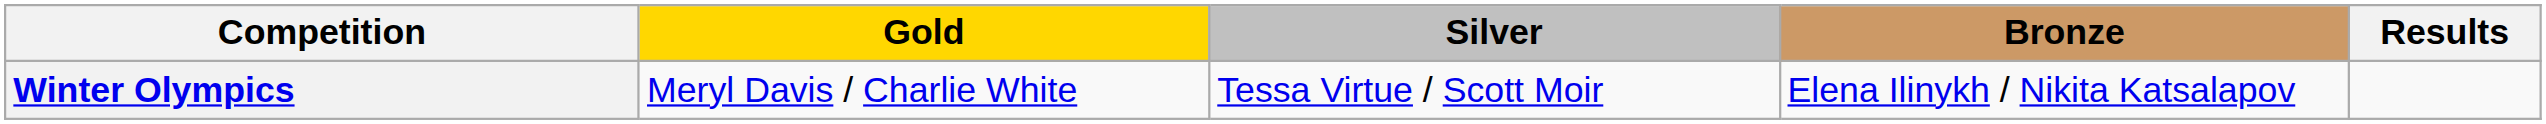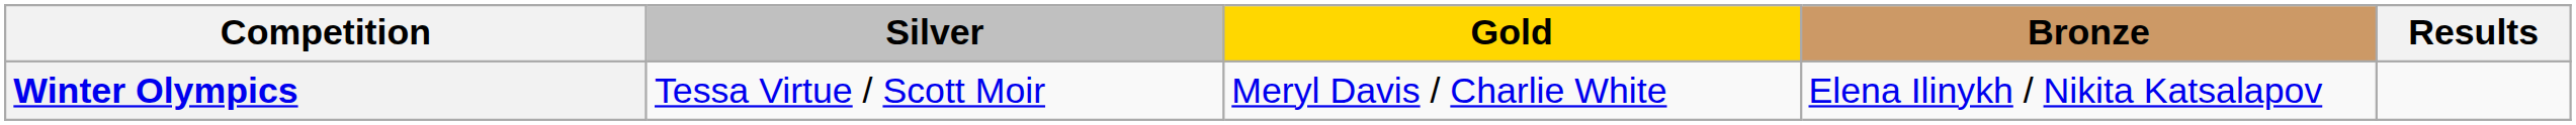columns swapped: Gold <-> Silver
